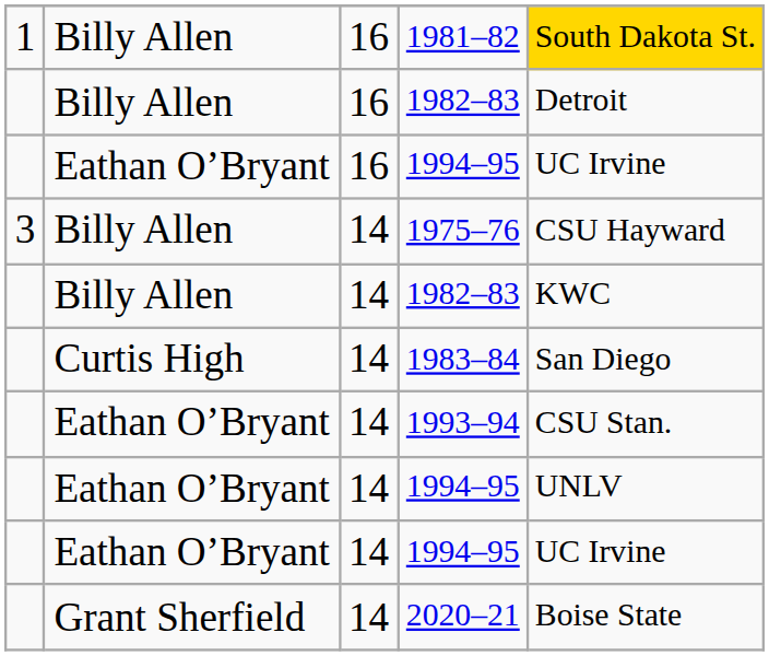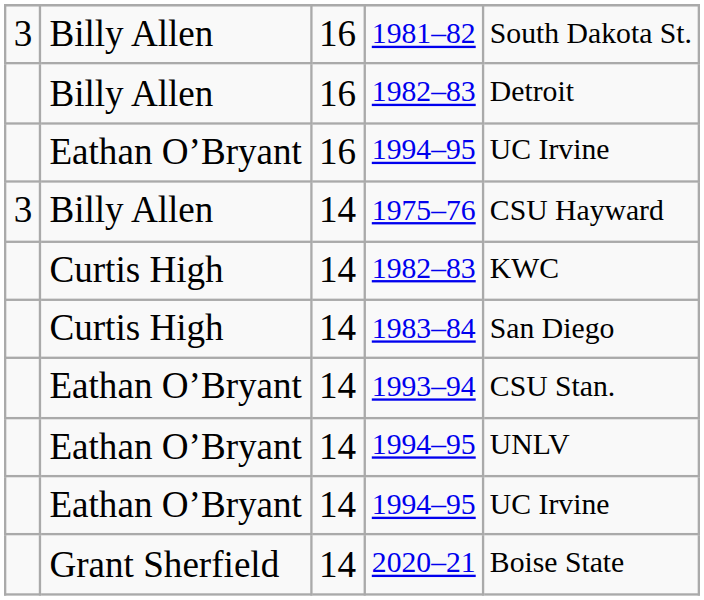1981–82 | column 1: 1 -> 3
1981–82 | column 5: gold background -> no background
14 / 1982–83 | column 2: Billy Allen -> Curtis High
